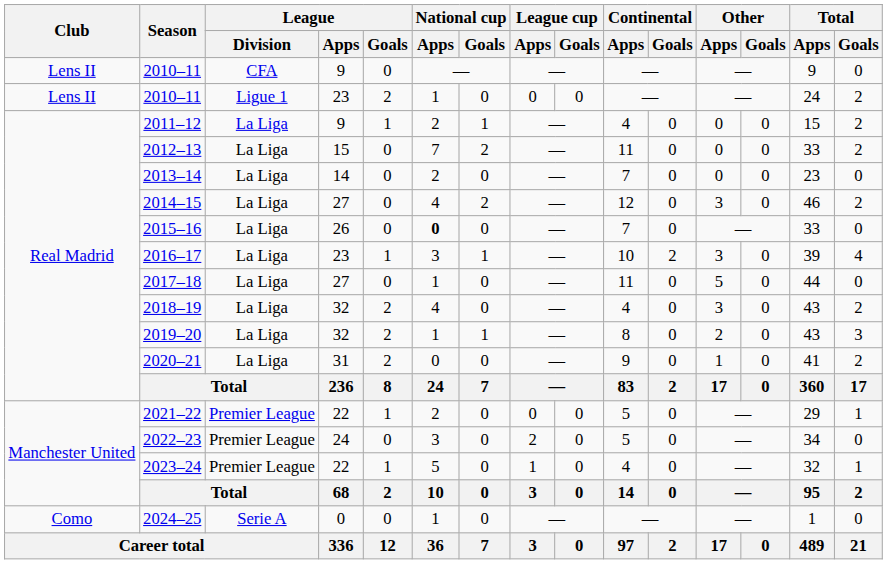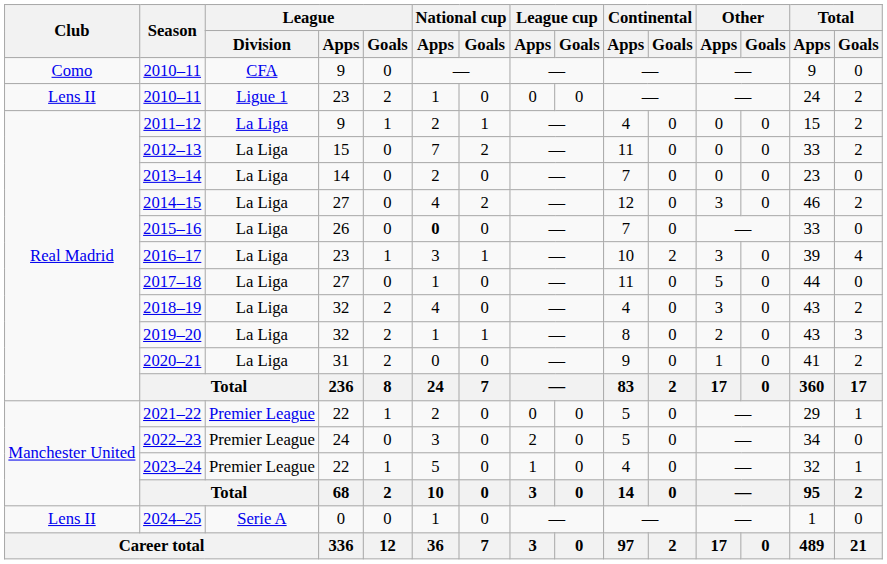2010–11 / 9 | Club: Lens II -> Como
2024–25 | Club: Como -> Lens II
